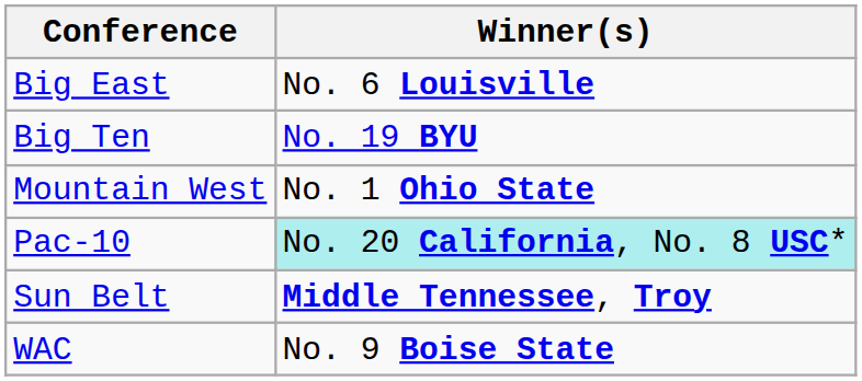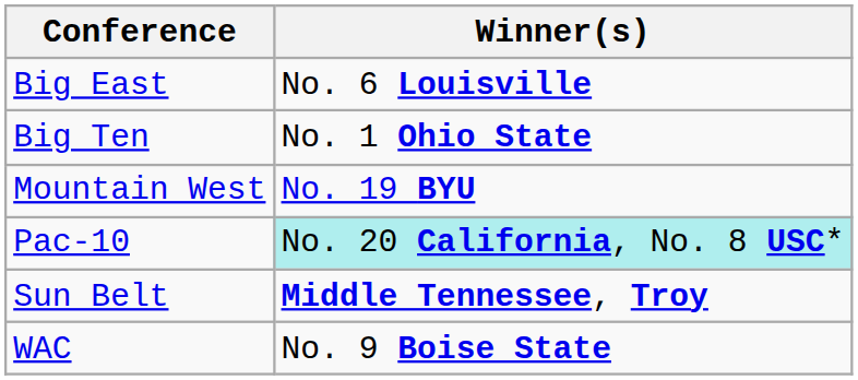Big Ten | Winner(s): No. 19 BYU -> No. 1 Ohio State
Mountain West | Winner(s): No. 1 Ohio State -> No. 19 BYU
